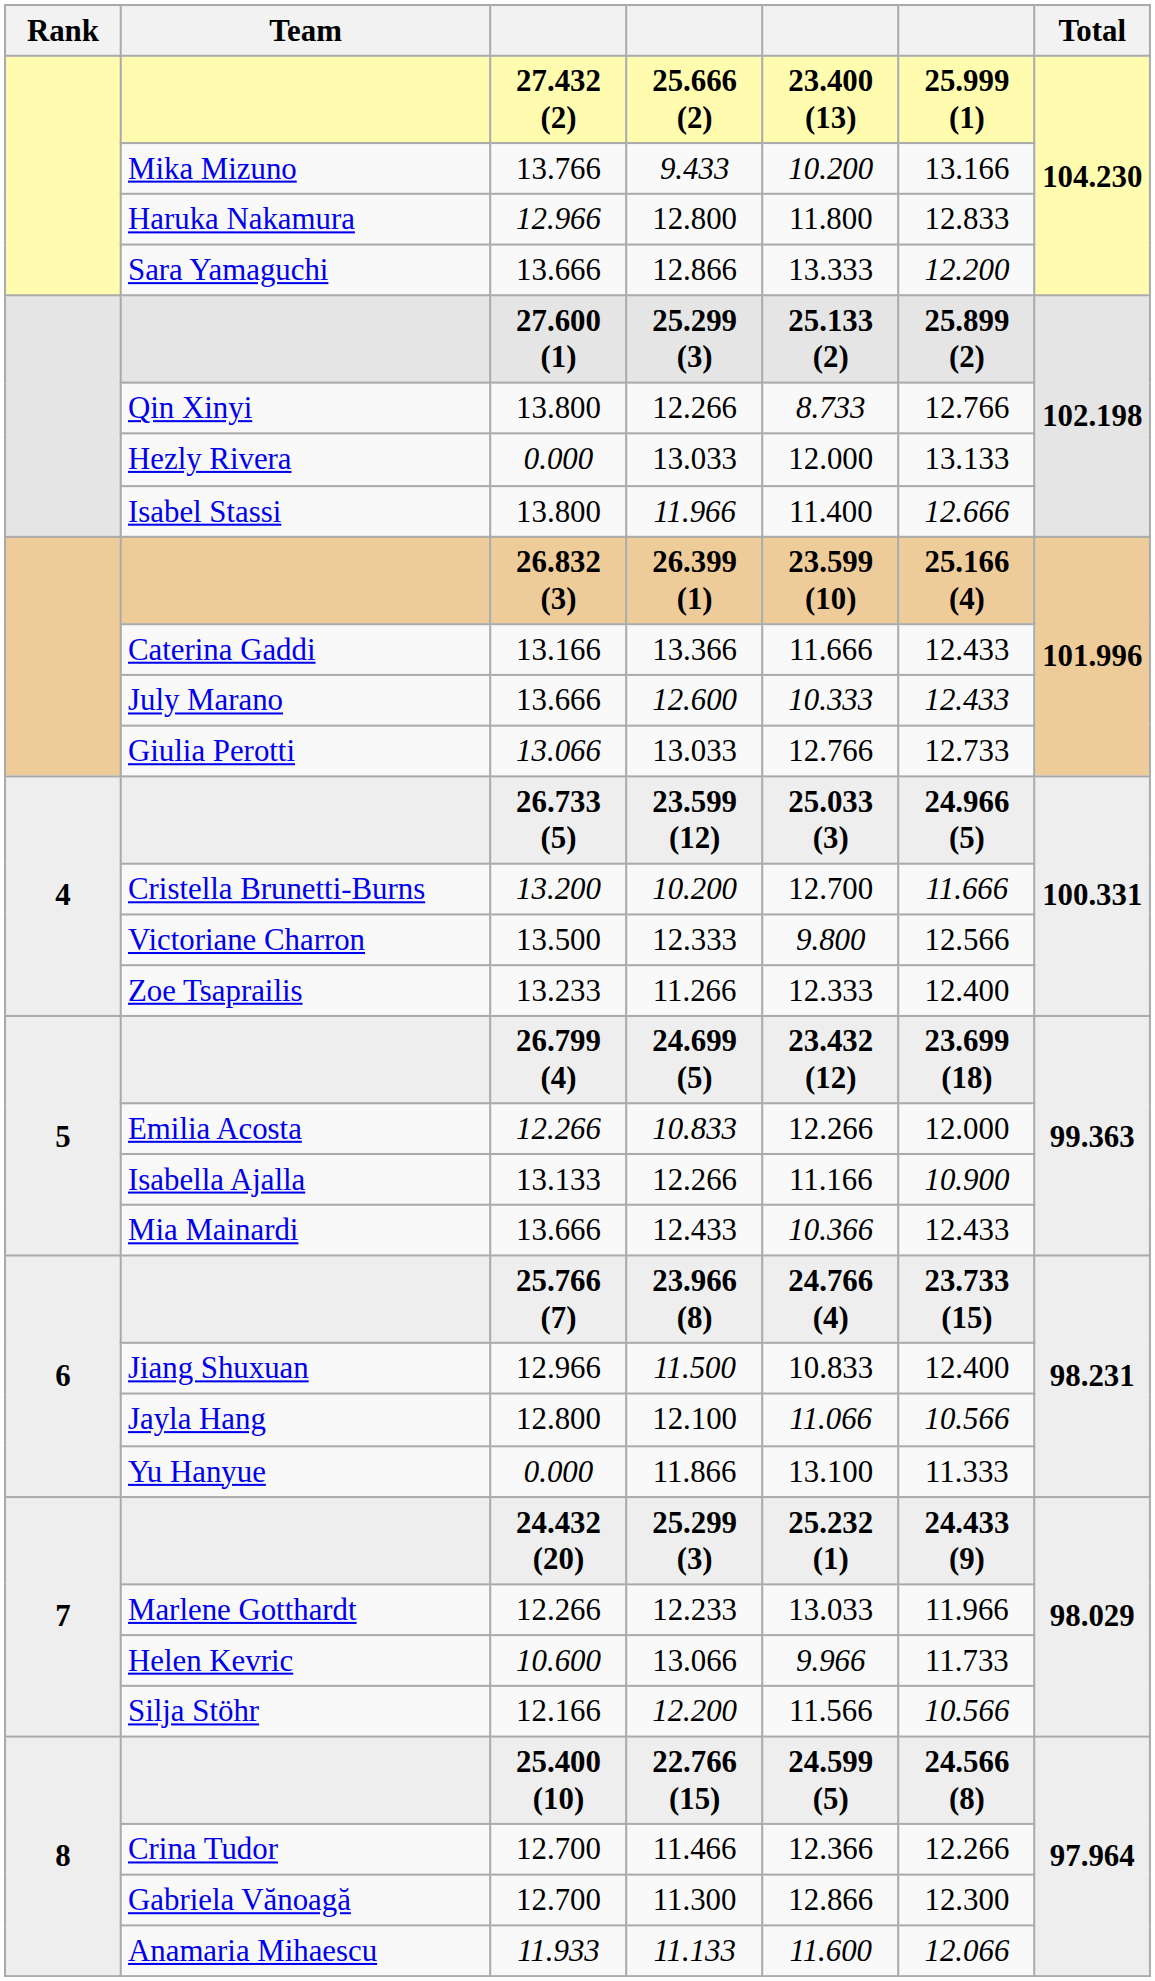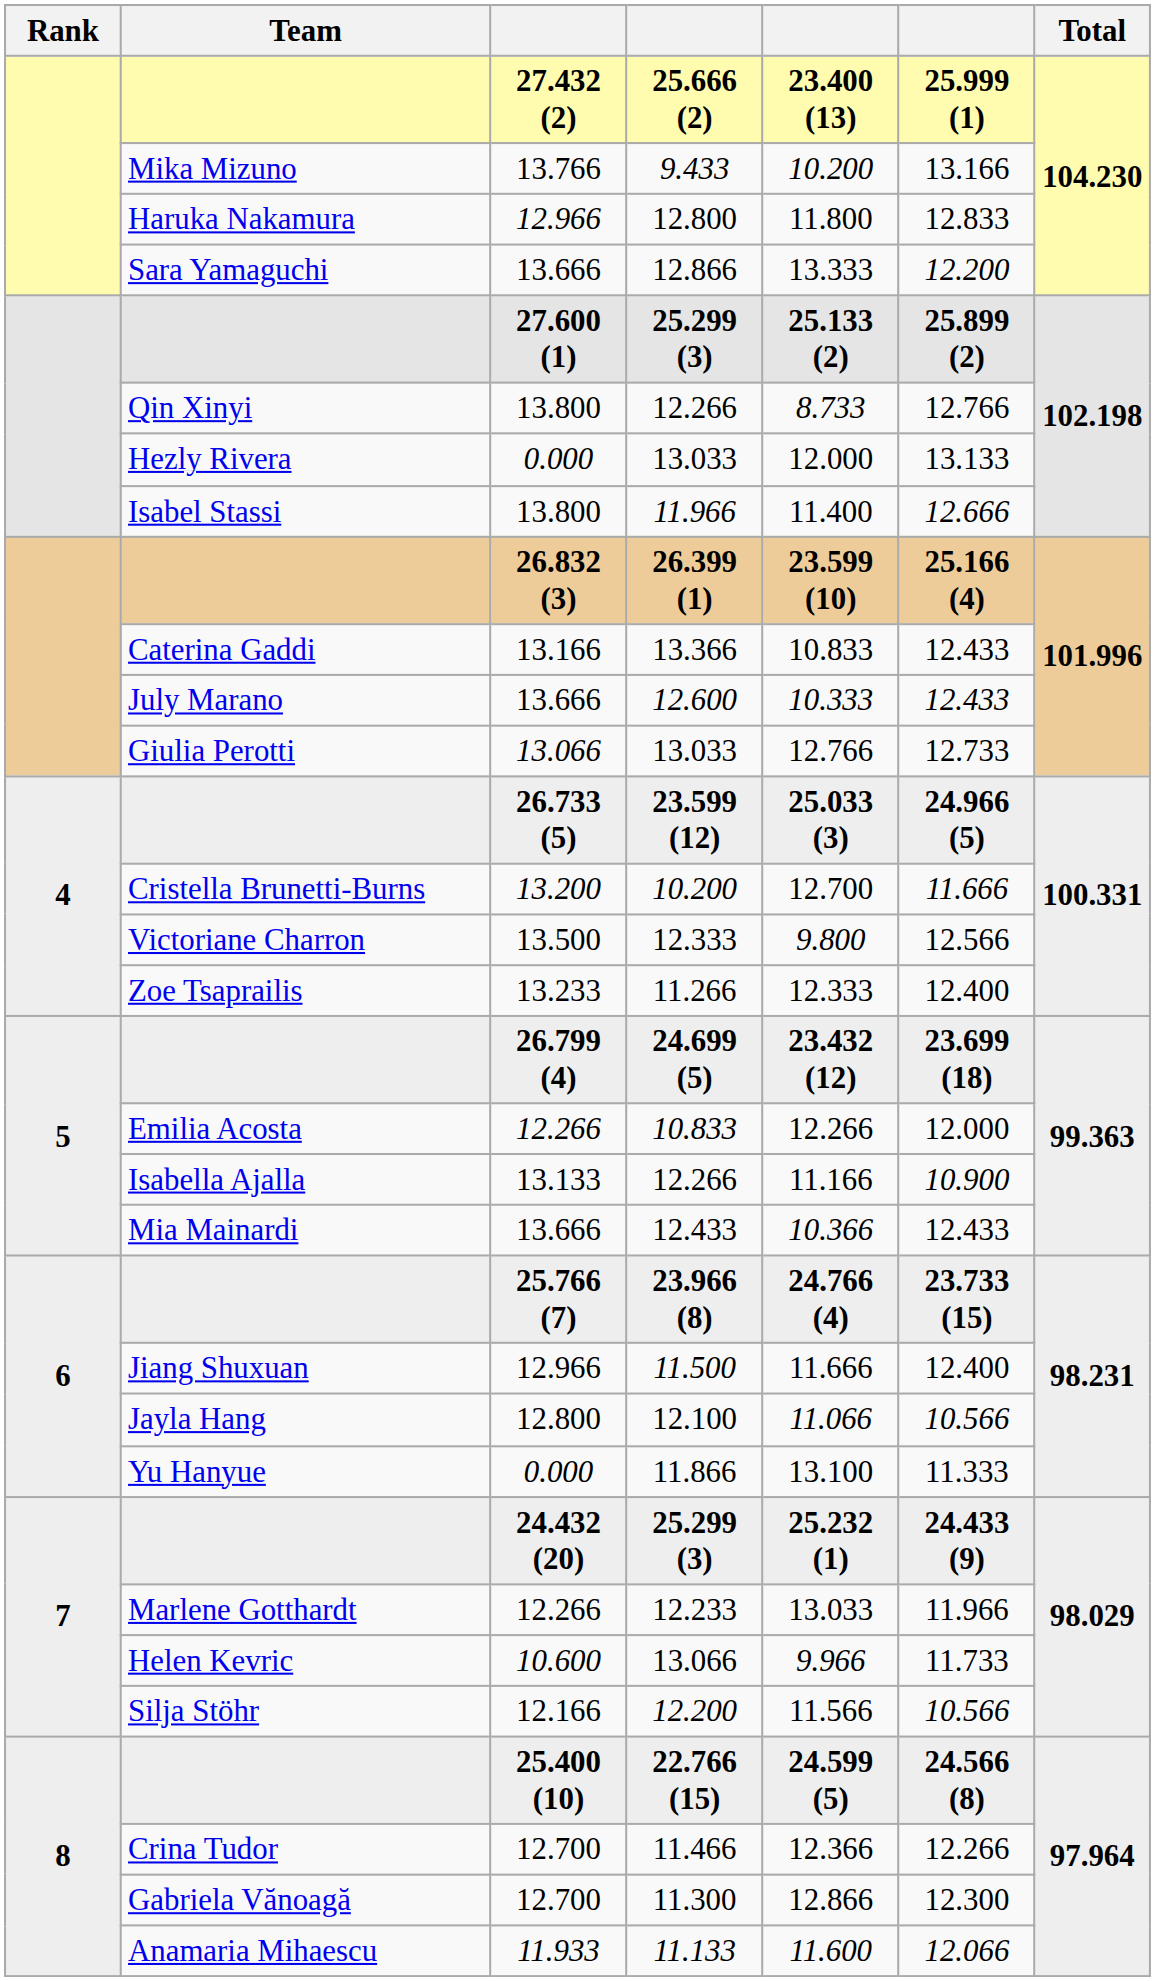13.366 | column 5: 11.666 -> 10.833
11.500 | column 5: 10.833 -> 11.666
